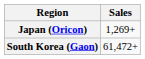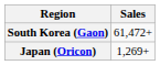rows swapped: South Korea (Gaon) <-> Japan (Oricon)
